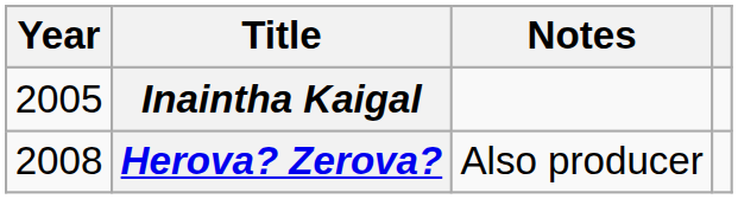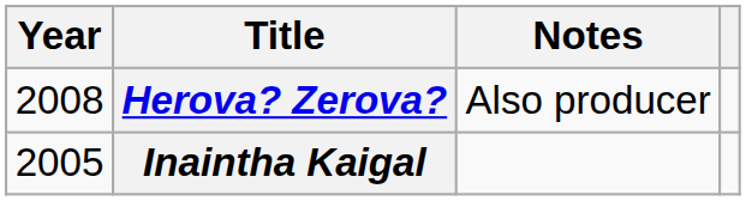rows swapped: Inaintha Kaigal <-> Herova? Zerova?
